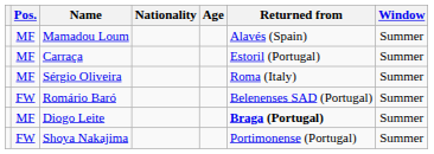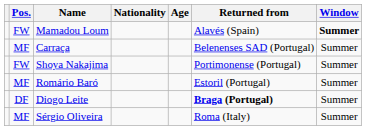Mamadou Loum | Pos.: MF -> FW
Mamadou Loum | Window: normal -> bold
Carraça | Returned from: Estoril (Portugal) -> Belenenses SAD (Portugal)
rows swapped: Shoya Nakajima <-> Sérgio Oliveira
Romário Baró | Pos.: FW -> MF
Romário Baró | Returned from: Belenenses SAD (Portugal) -> Estoril (Portugal)
Diogo Leite | Pos.: MF -> DF
